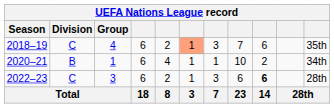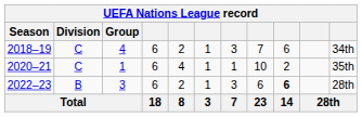2018–19 | column 6: lightsalmon background -> no background
2018–19 | column 11: 35th -> 34th
2020–21 | Division: B -> C
2020–21 | column 11: 34th -> 35th
2022–23 | Division: C -> B
